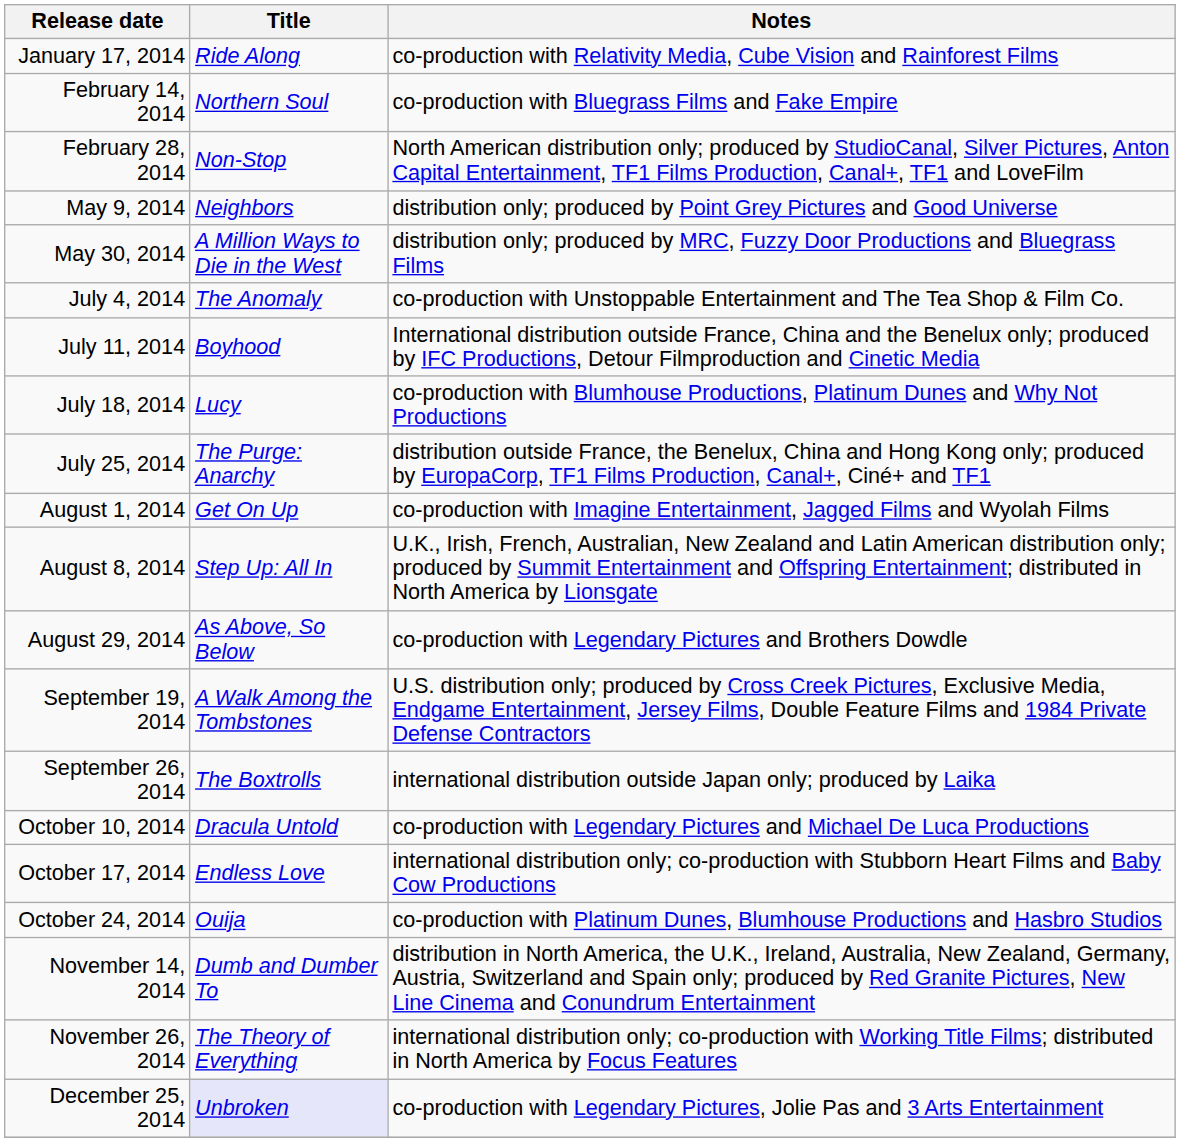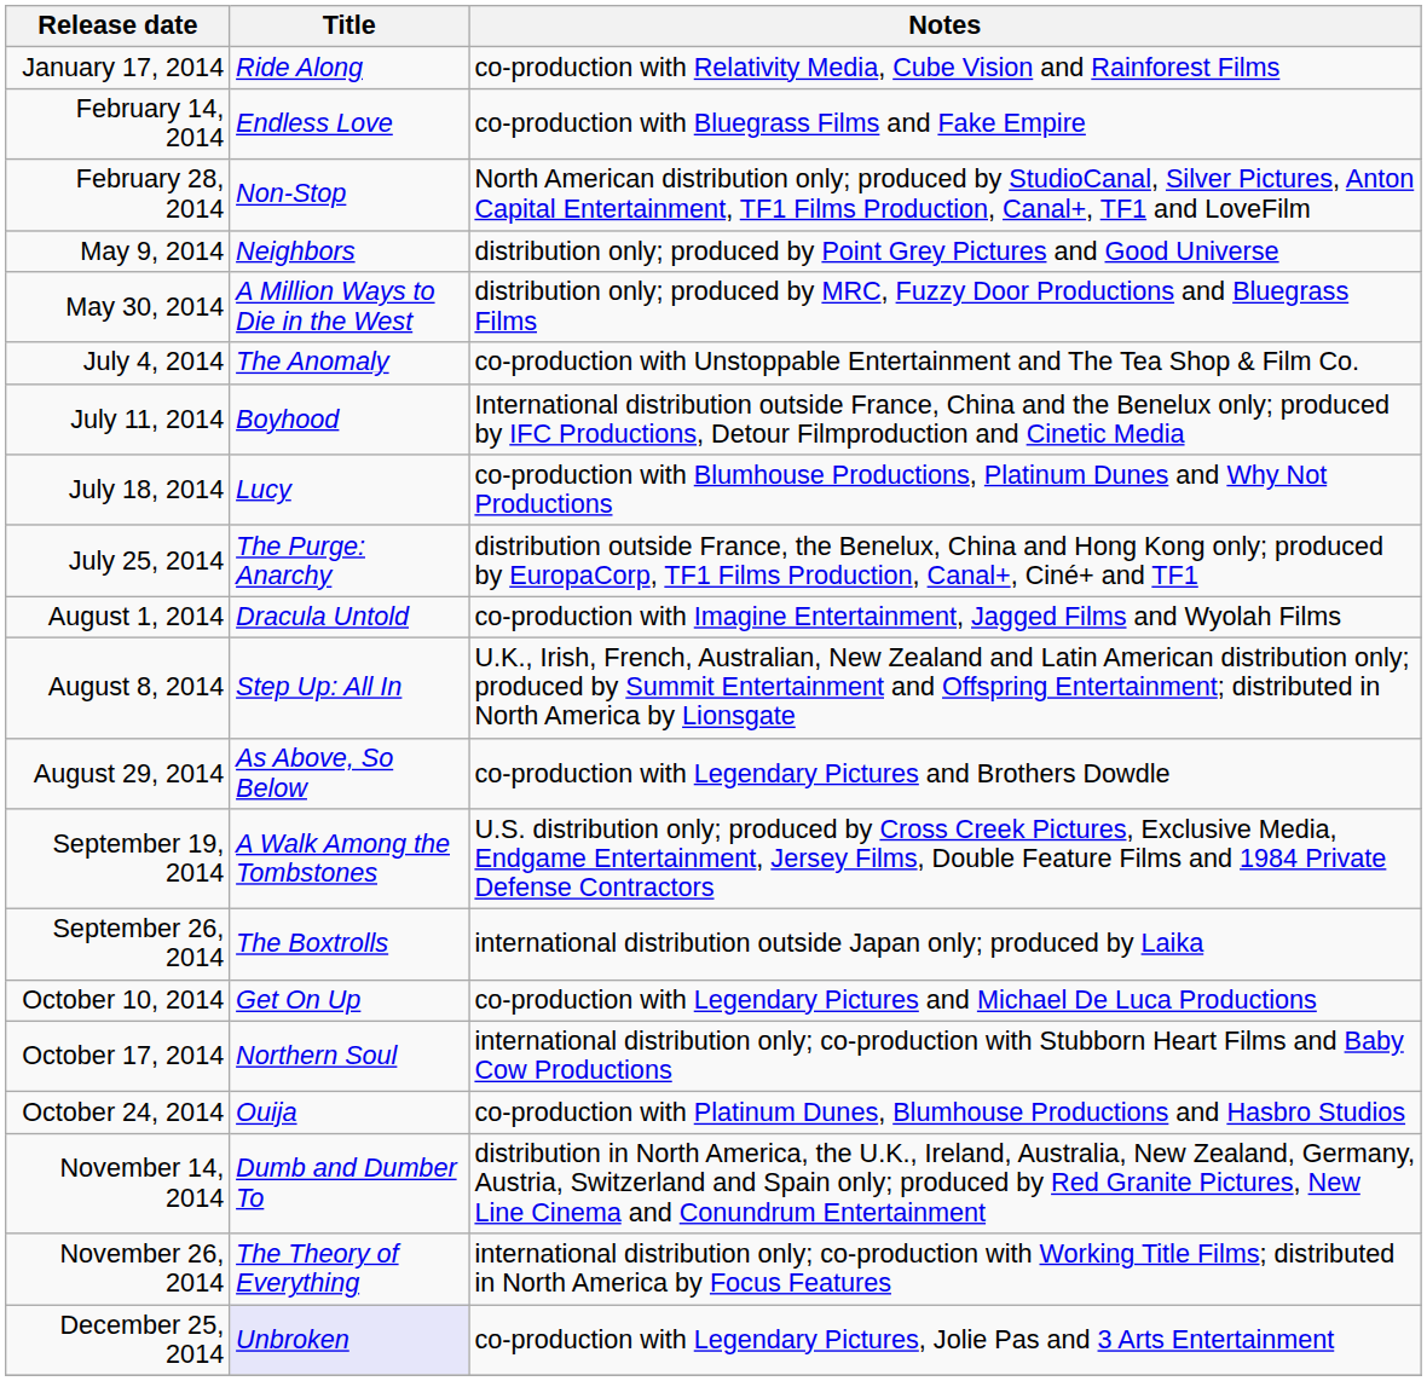February 14, 2014 | Title: Northern Soul -> Endless Love
August 1, 2014 | Title: Get On Up -> Dracula Untold
October 10, 2014 | Title: Dracula Untold -> Get On Up
October 17, 2014 | Title: Endless Love -> Northern Soul
